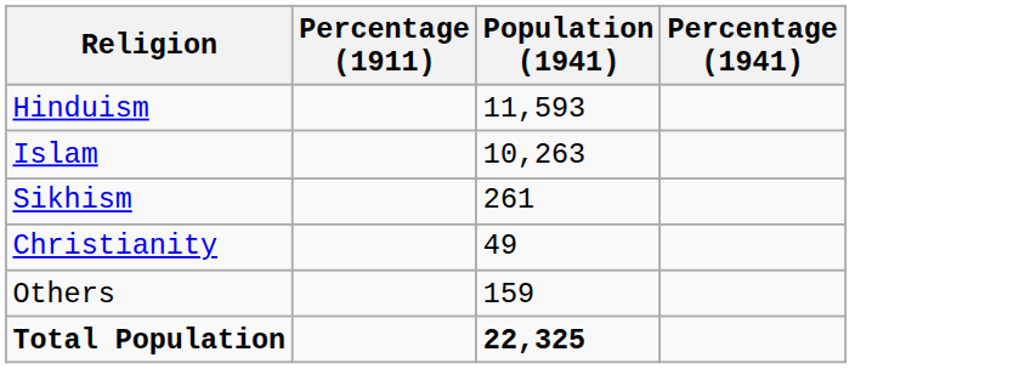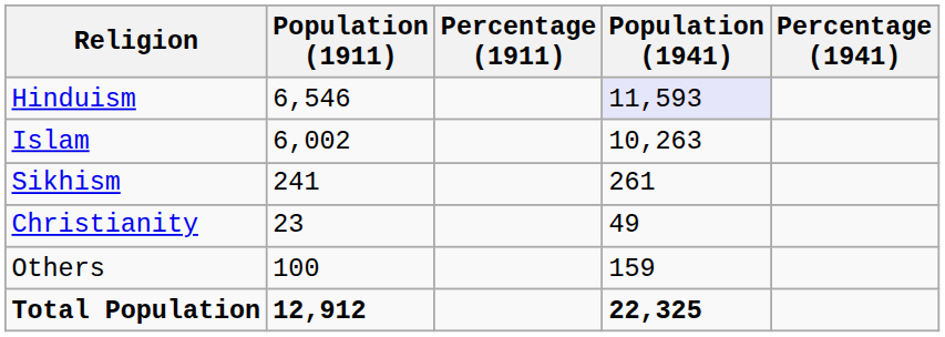+ column: Population (1911) | 6,546 | 6,002 | 241 | 23 | 100 | 12,912
Hinduism | Population (1941): no background -> lavender background
